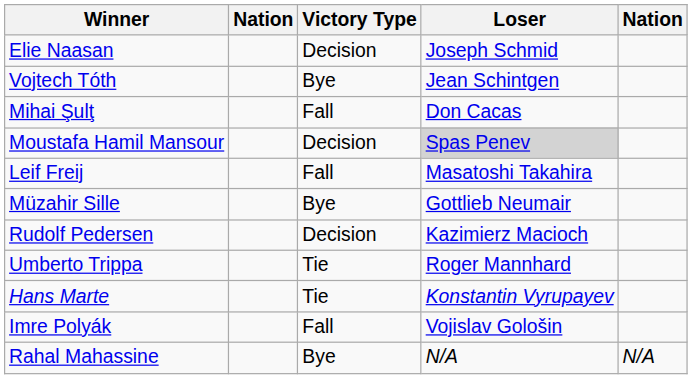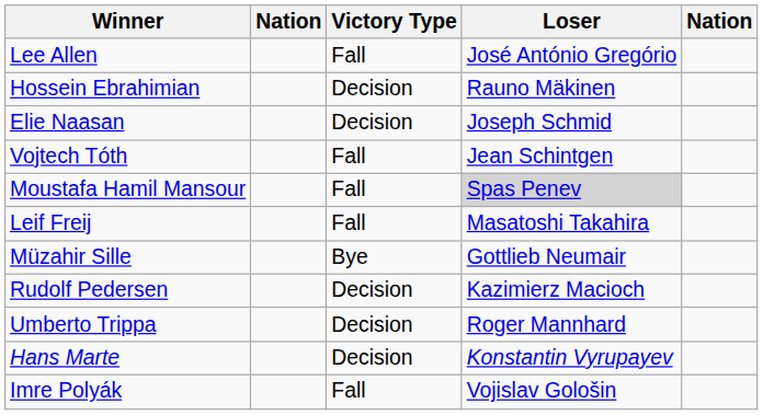+ row: Lee Allen | Fall | José António Gregório
+ row: Hossein Ebrahimian | Decision | Rauno Mäkinen
Vojtech Tóth | Victory Type: Bye -> Fall
- row: Mihai Şulţ | Fall | Don Cacas
Moustafa Hamil Mansour | Victory Type: Decision -> Fall
Umberto Trippa | Victory Type: Tie -> Decision
Hans Marte | Victory Type: Tie -> Decision
- row: Rahal Mahassine | Bye | N/A | N/A
